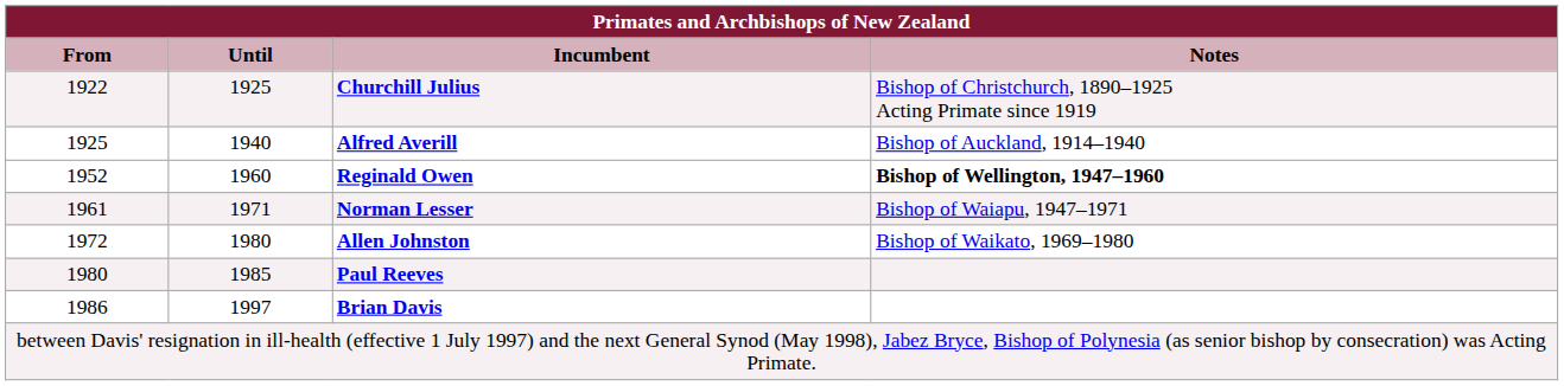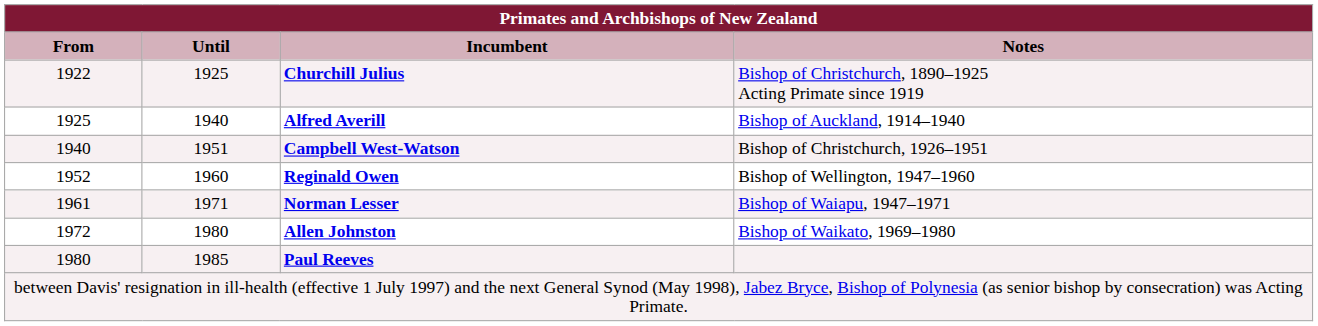+ row: 1940 | 1951 | Campbell West-Watson | Bishop of Christchurch, 1926–1951
Reginald Owen | Notes: bold -> normal
- row: 1986 | 1997 | Brian Davis
